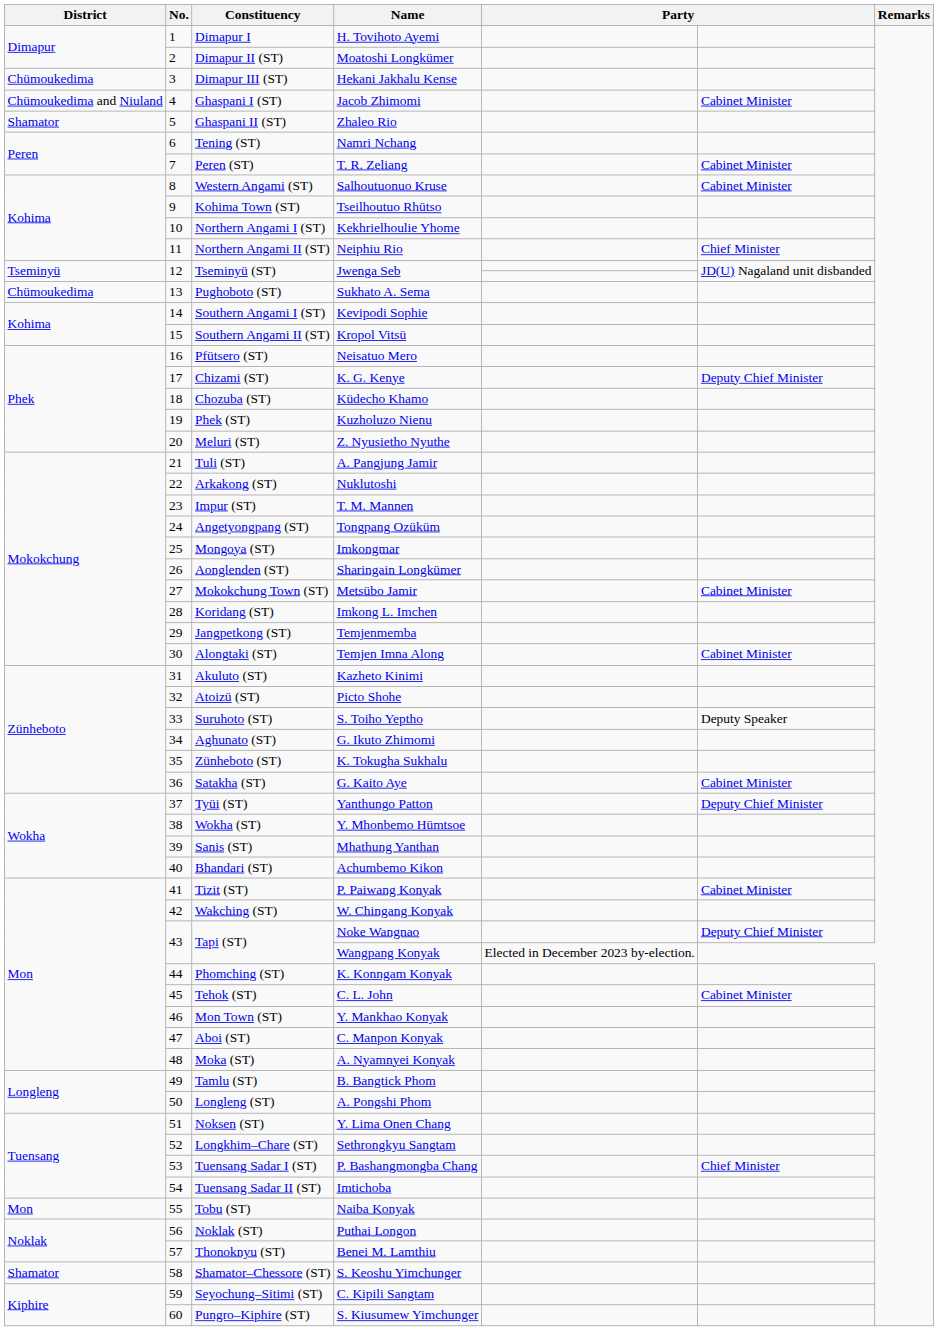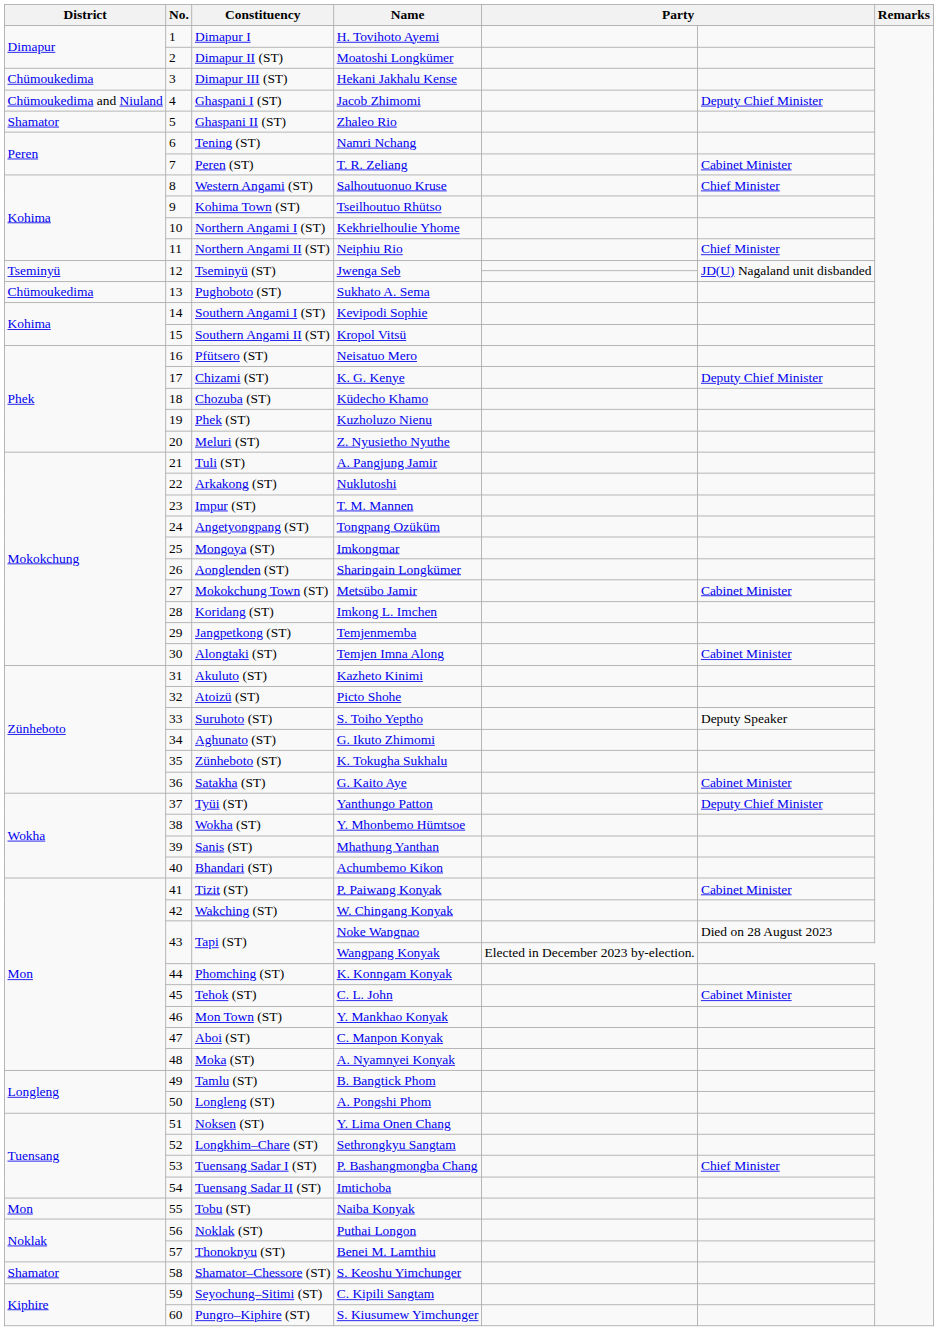Jacob Zhimomi | column 6: Cabinet Minister -> Deputy Chief Minister
Salhoutuonuo Kruse | column 6: Cabinet Minister -> Chief Minister
Noke Wangnao | column 6: Deputy Chief Minister -> Died on 28 August 2023
